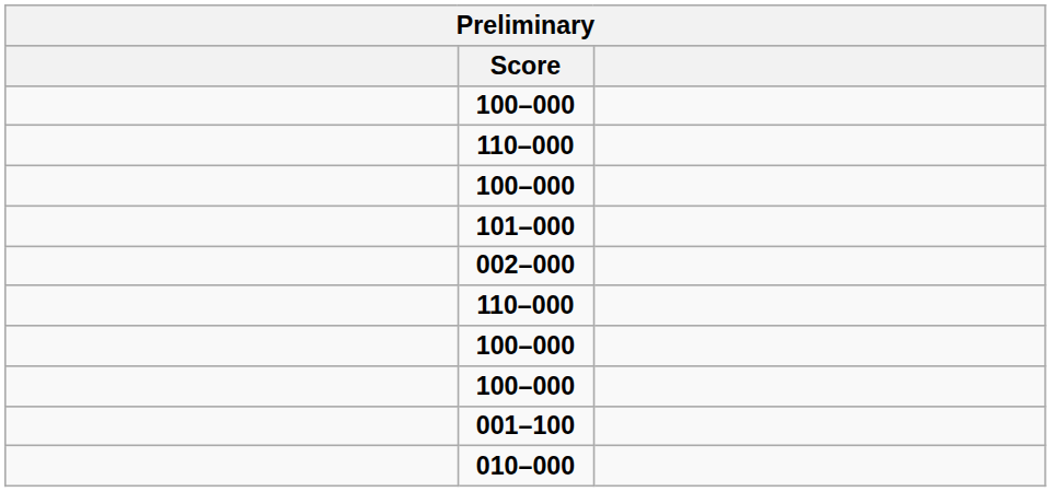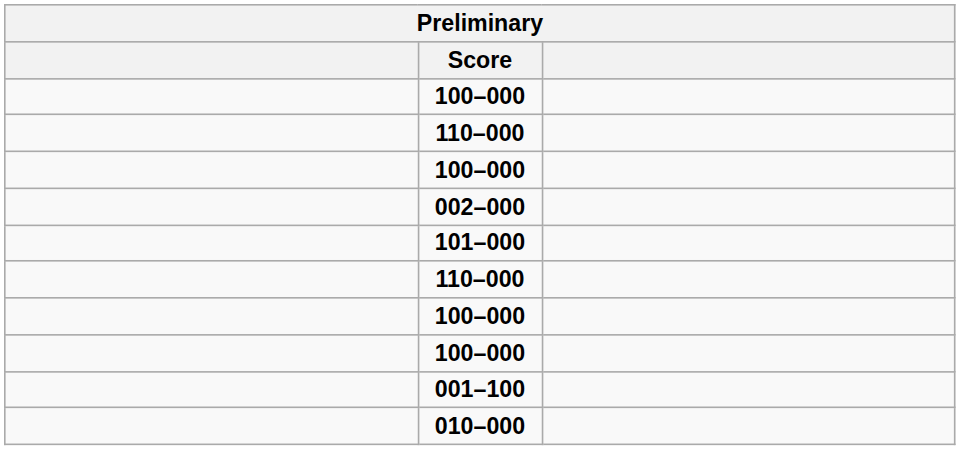rows swapped: 101–000 <-> 002–000
